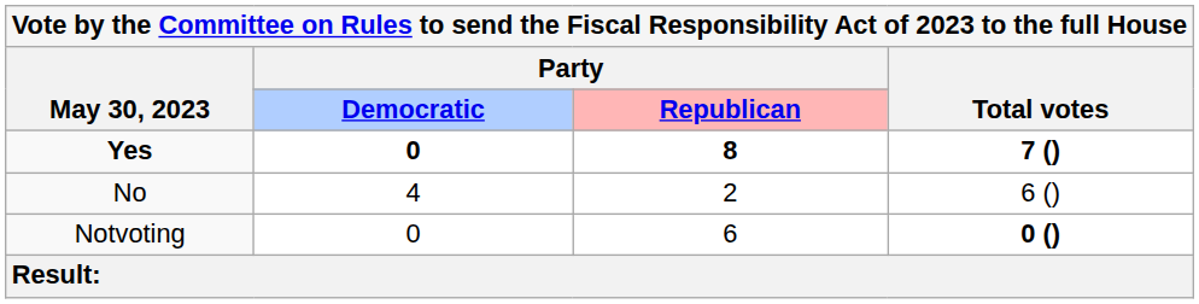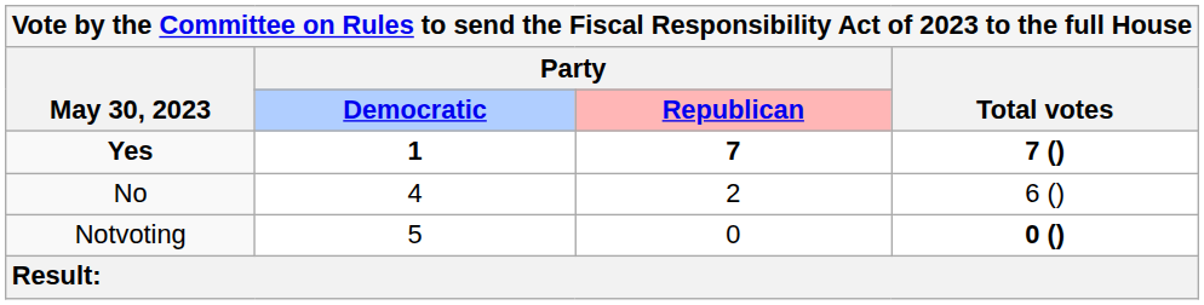Yes | Party / Democratic: 0 -> 1
Yes | Party / Republican: 8 -> 7
Notvoting | Party / Democratic: 0 -> 5
Notvoting | Party / Republican: 6 -> 0
